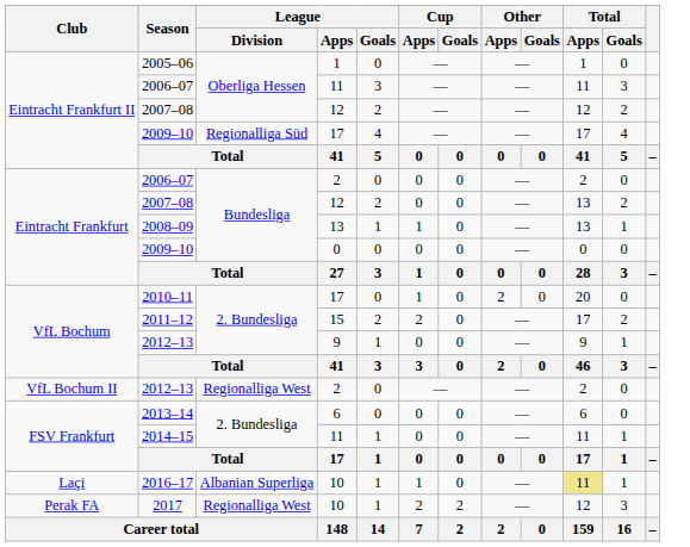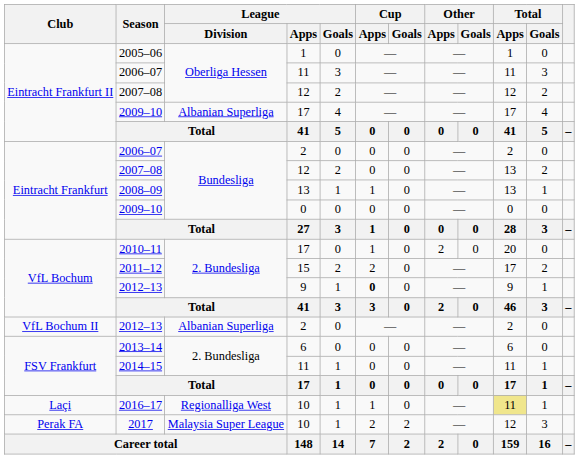Eintracht Frankfurt II / 2009–10 | League / Division: Regionalliga Süd -> Albanian Superliga
VfL Bochum / 2012–13 | Cup / Apps: normal -> bold
VfL Bochum II / 2012–13 | League / Division: Regionalliga West -> Albanian Superliga
2016–17 | League / Division: Albanian Superliga -> Regionalliga West
2017 | League / Division: Regionalliga West -> Malaysia Super League
